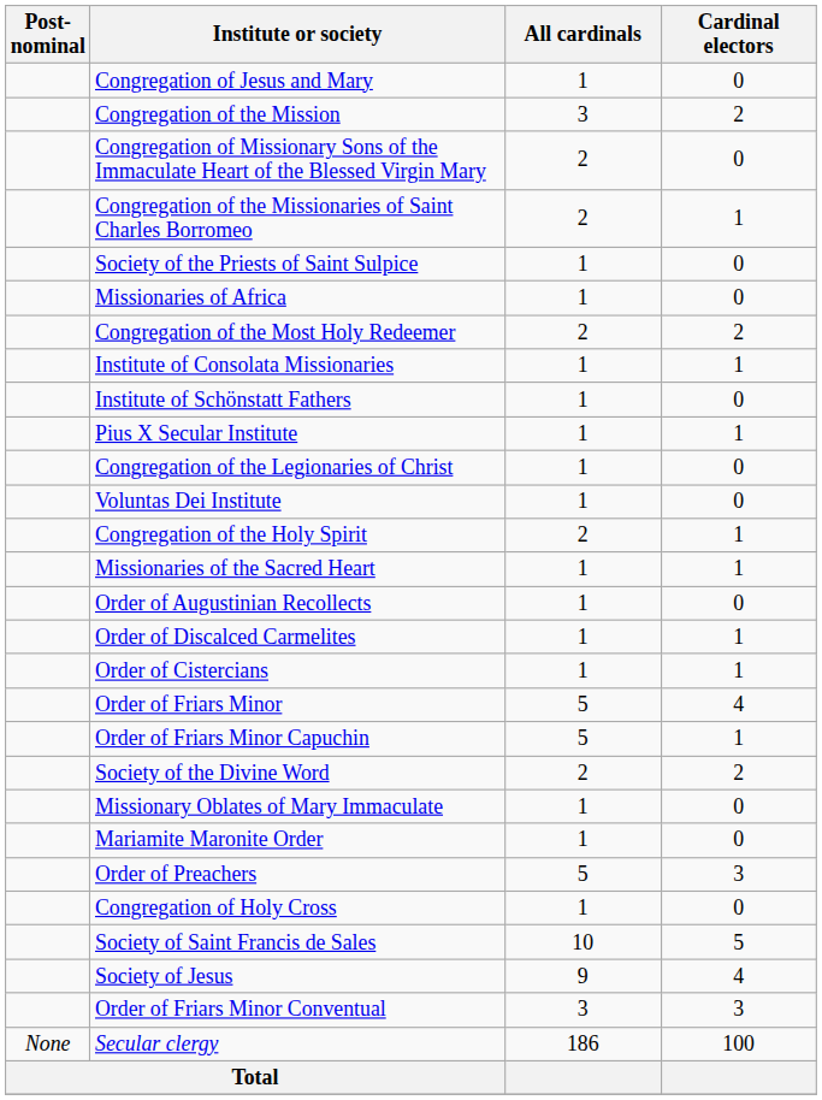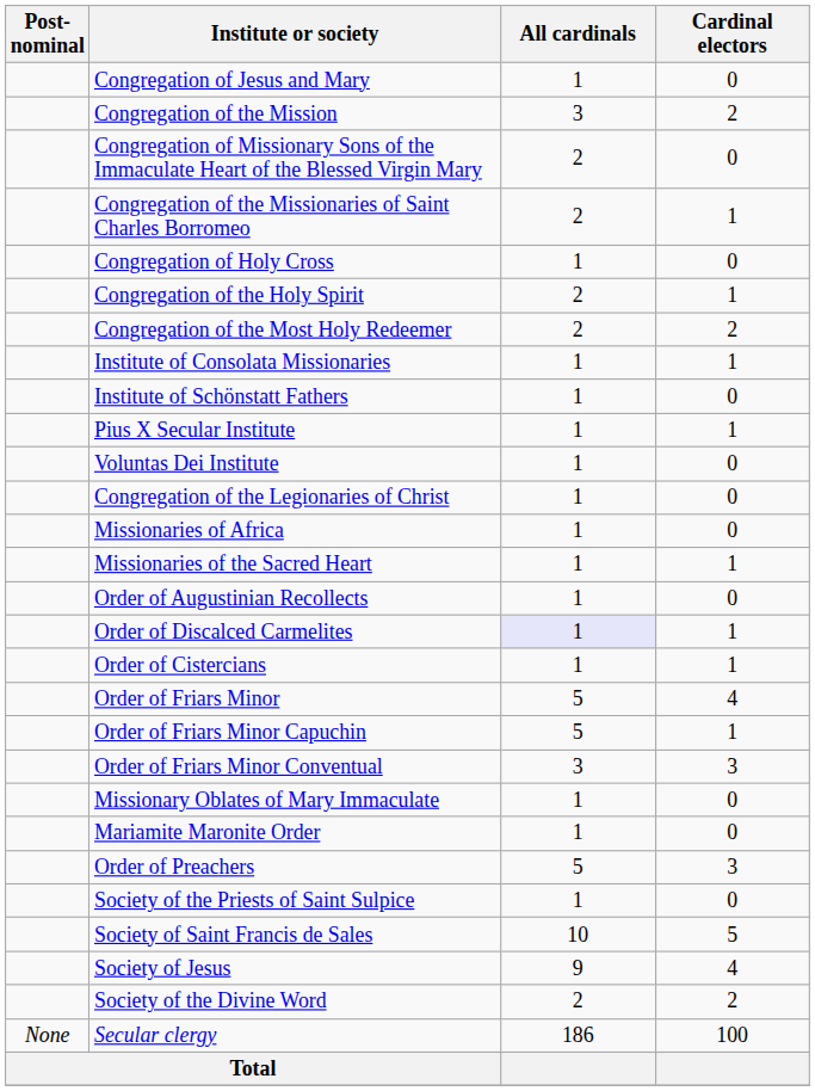rows swapped: Congregation of Holy Cross <-> Society of the Priests of Saint Sulpice
rows swapped: Congregation of the Holy Spirit <-> Missionaries of Africa
rows swapped: Voluntas Dei Institute <-> Congregation of the Legionaries of Christ
Order of Discalced Carmelites | All cardinals: no background -> lavender background
rows swapped: Order of Friars Minor Conventual <-> Society of the Divine Word
